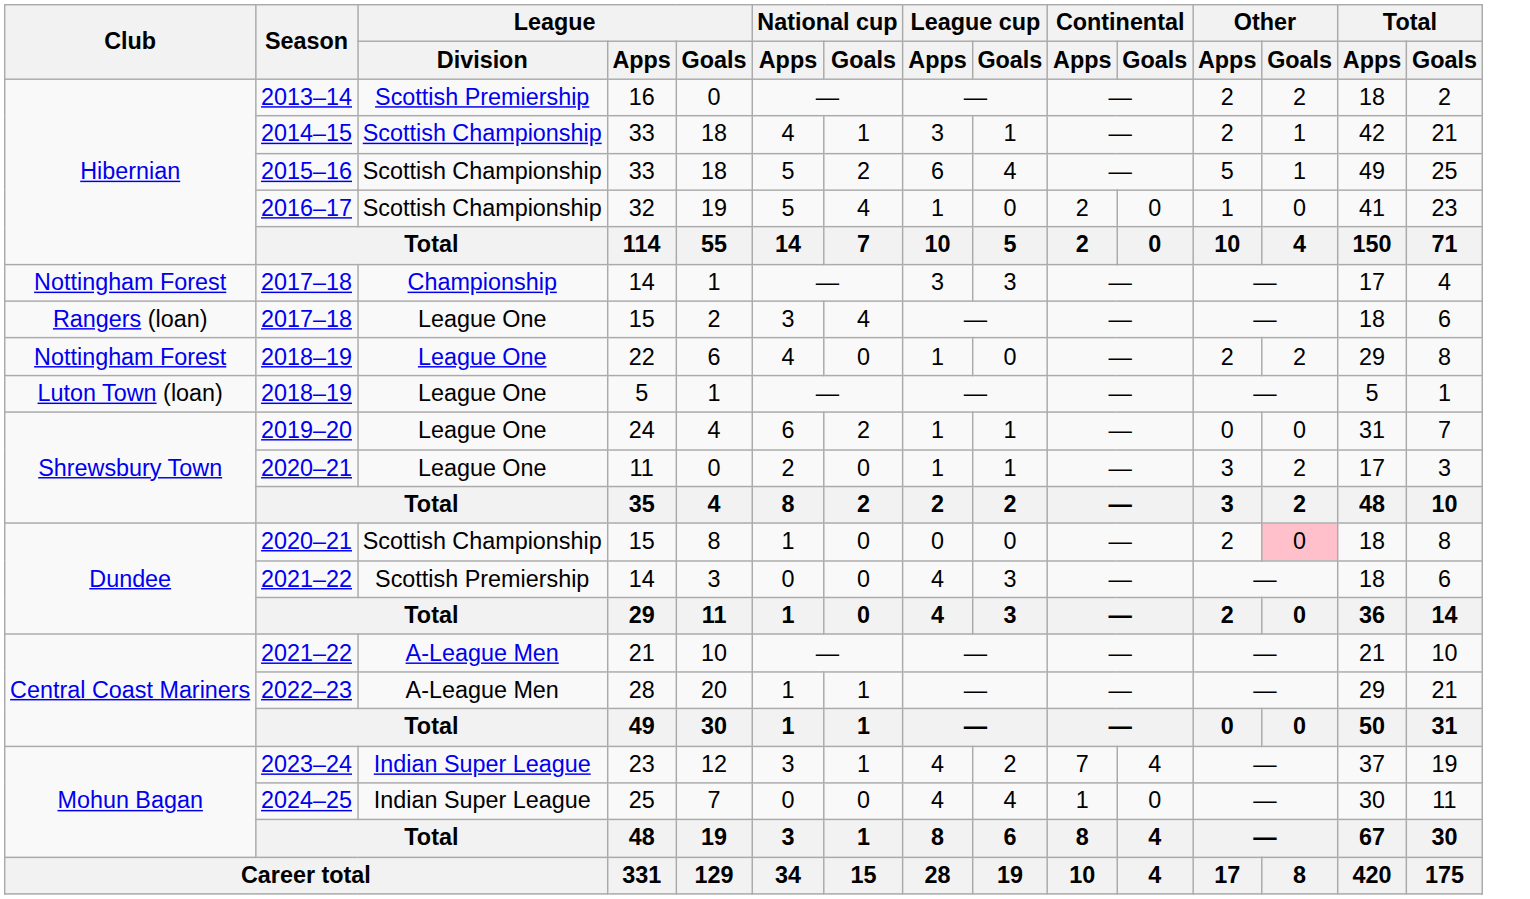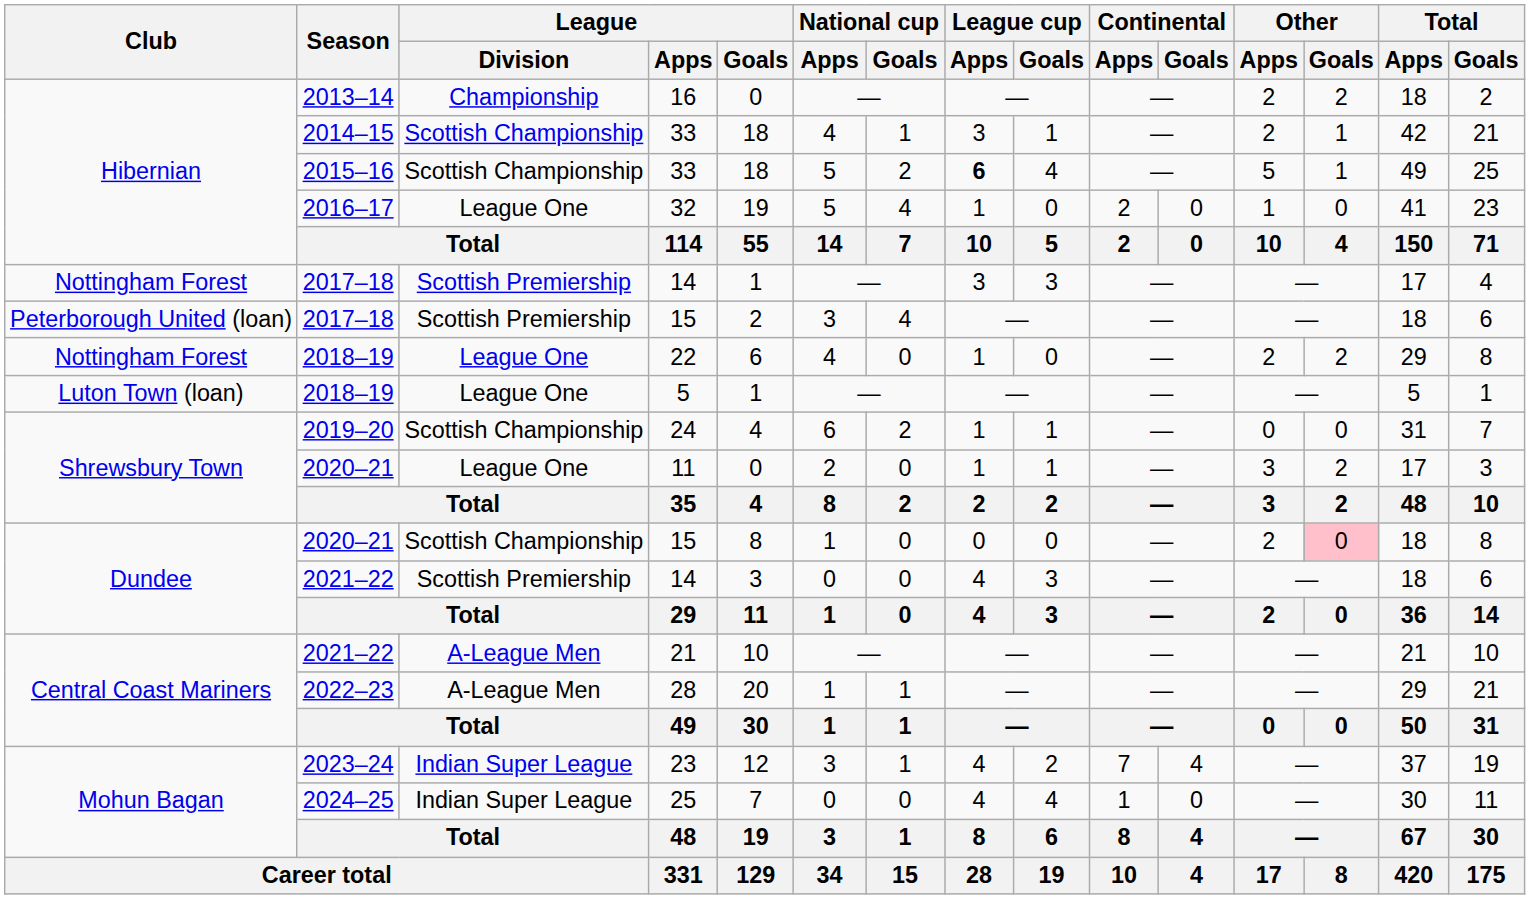16 | League / Division: Scottish Premiership -> Championship
2015–16 / 33 | League cup / Apps: normal -> bold
32 | League / Division: Scottish Championship -> League One
2017–18 / 14 | League / Division: Championship -> Scottish Premiership
2017–18 / 15 | Club: Rangers (loan) -> Peterborough United (loan)
2017–18 / 15 | League / Division: League One -> Scottish Premiership
24 | League / Division: League One -> Scottish Championship
